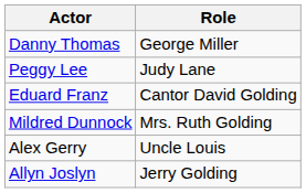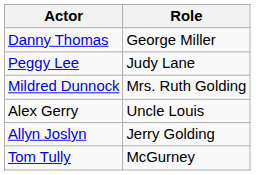- row: Eduard Franz | Cantor David Golding
+ row: Tom Tully | McGurney
